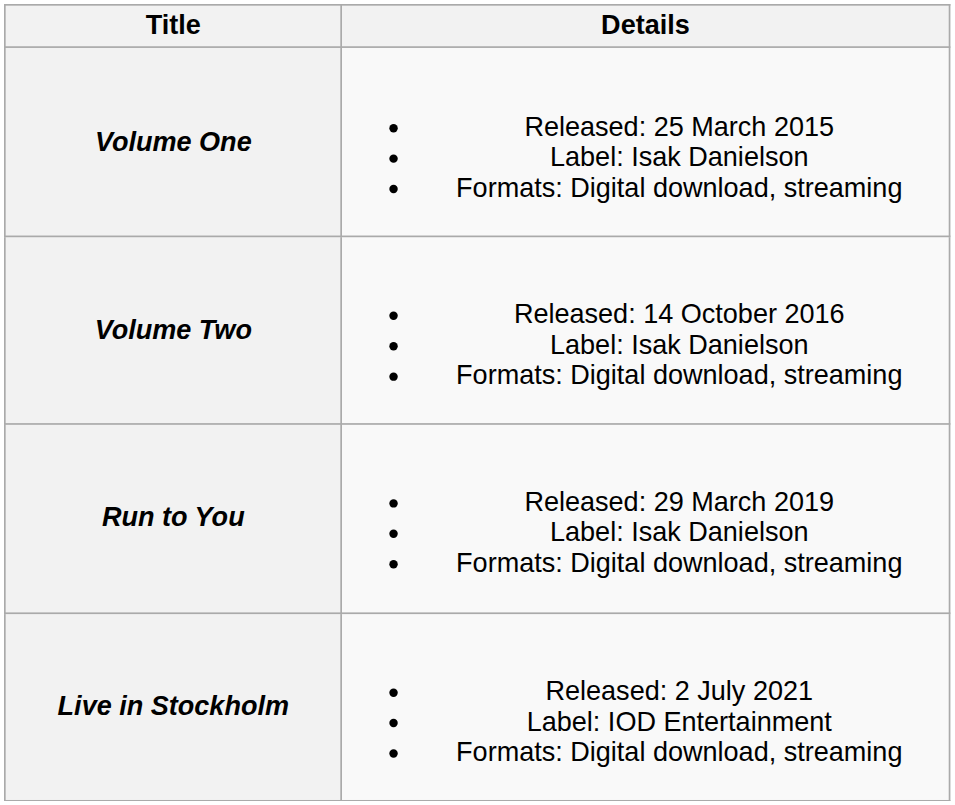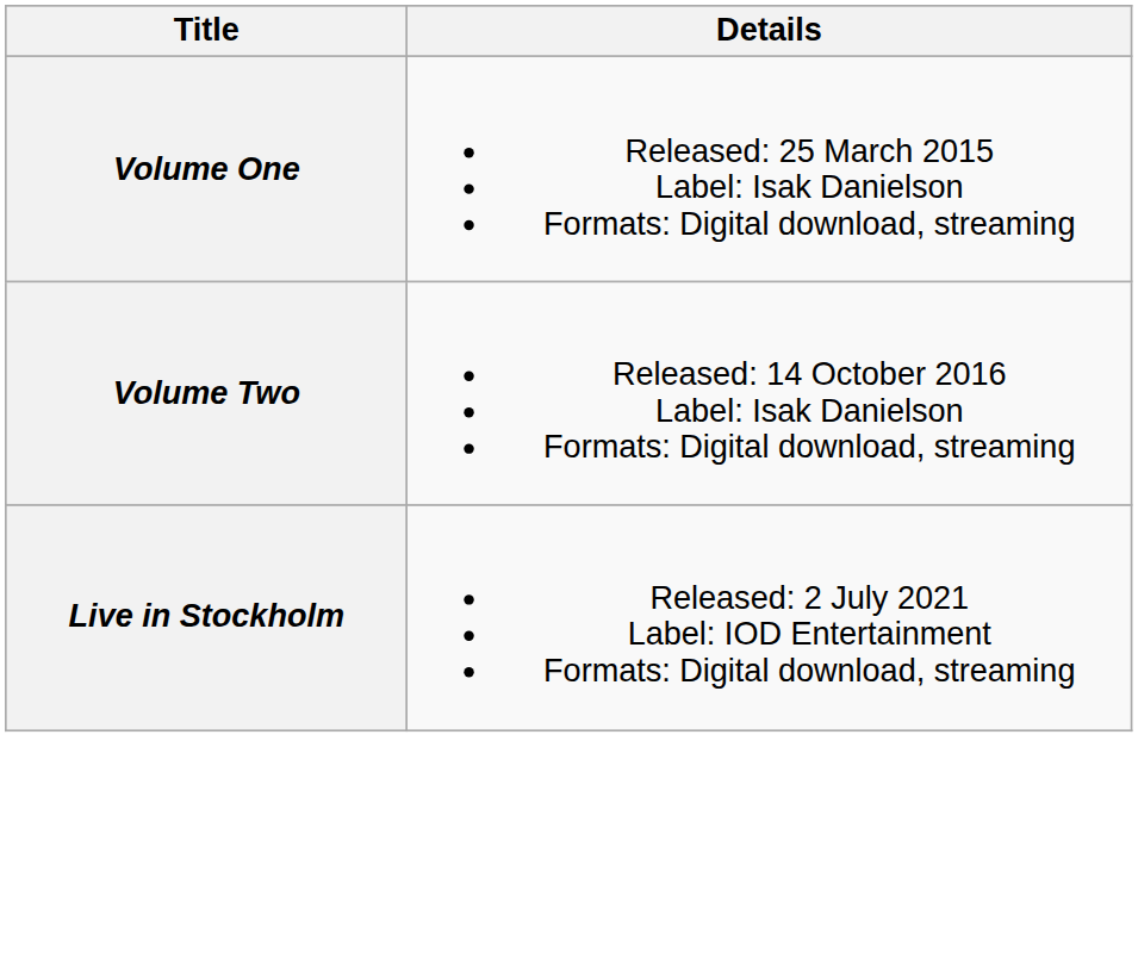- row: Run to You | Released: 29 March 2019 Label: Isak Danielson Formats: Digital download, streaming
